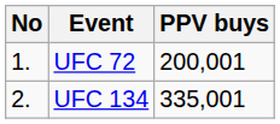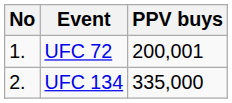UFC 134 | PPV buys: 335,001 -> 335,000
